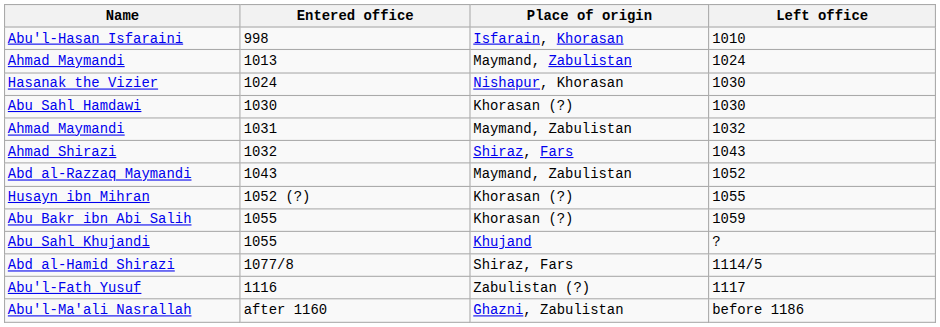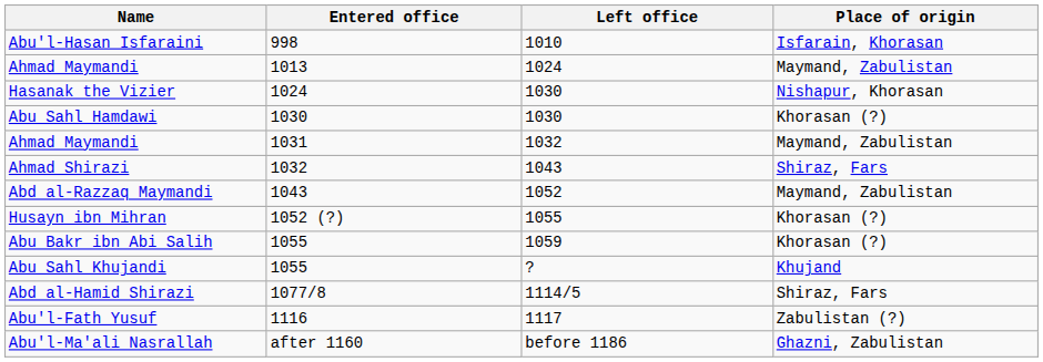columns swapped: Left office <-> Place of origin
